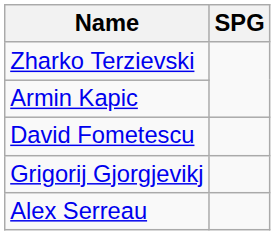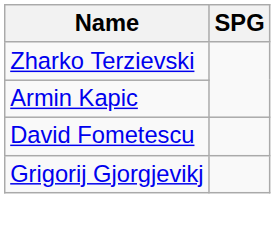- row: Alex Serreau
